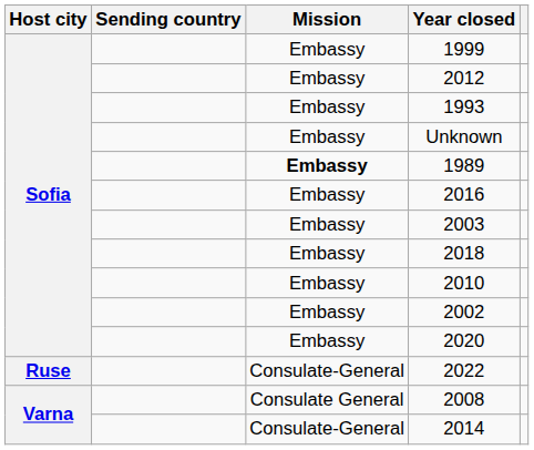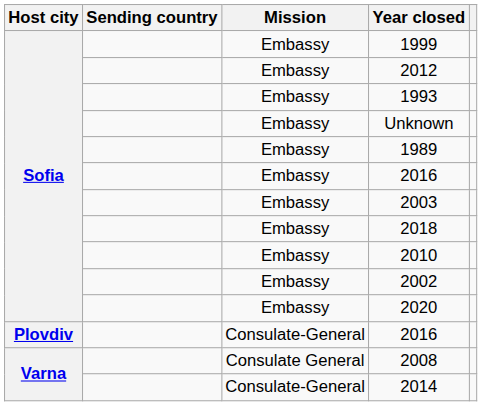1989 | Mission: bold -> normal
+ row: Plovdiv | Consulate-General | 2016
- row: Ruse | Consulate-General | 2022
